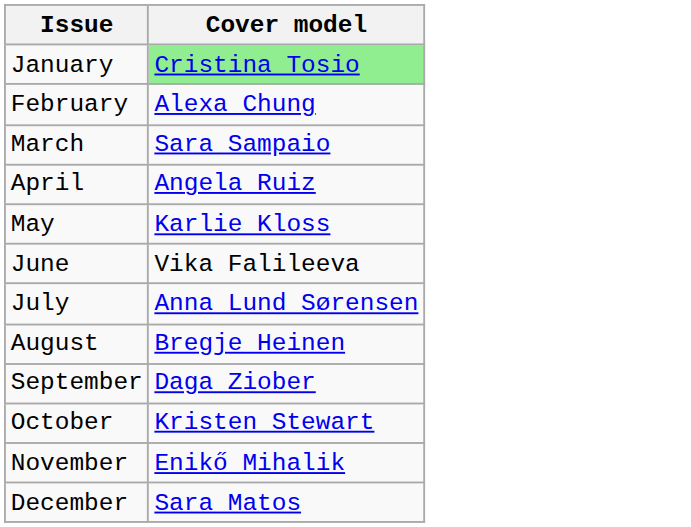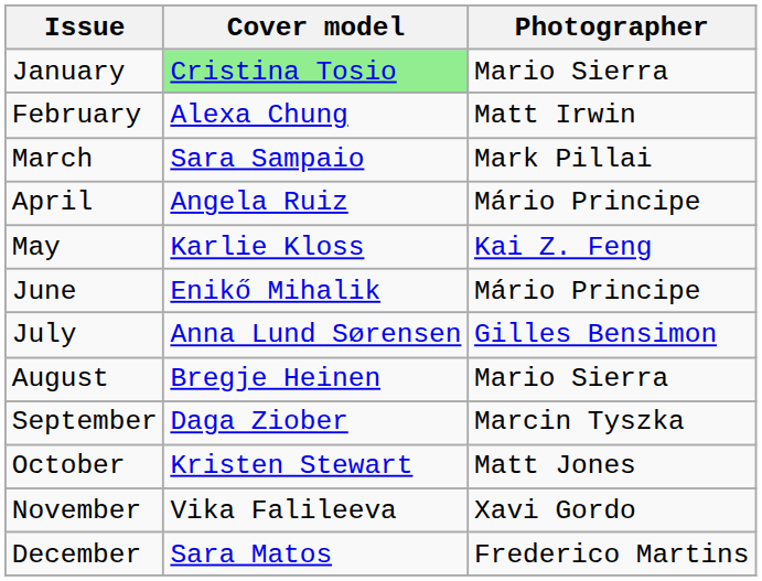+ column: Photographer | Mario Sierra | Matt Irwin | Mark Pillai | Mário Principe | Kai Z. Feng | Mário Principe | Gilles Bensimon | Mario Sierra | Marcin Tyszka | Matt Jones | Xavi Gordo | Frederico Martins
June | Cover model: Vika Falileeva -> Enikő Mihalik
November | Cover model: Enikő Mihalik -> Vika Falileeva
